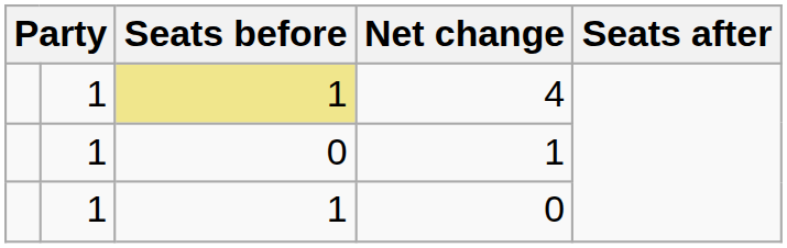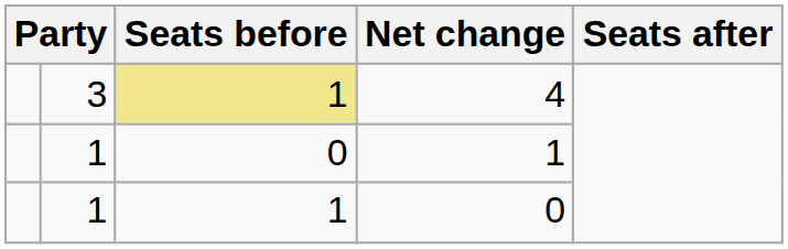4 | column 2: 1 -> 3
